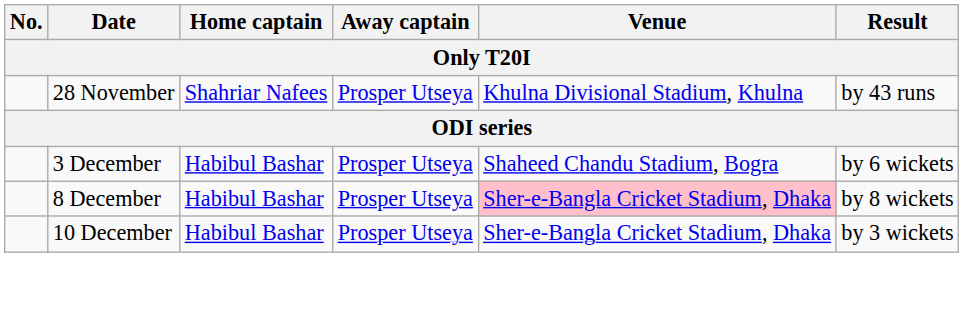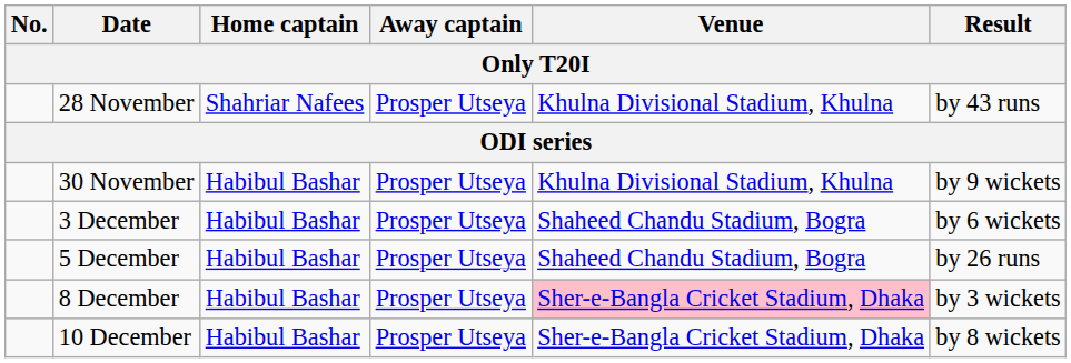+ row: 30 November | Habibul Bashar | Prosper Utseya | Khulna Divisional Stadium, Khulna | by 9 wickets
+ row: 5 December | Habibul Bashar | Prosper Utseya | Shaheed Chandu Stadium, Bogra | by 26 runs
8 December | Result: by 8 wickets -> by 3 wickets
10 December | Result: by 3 wickets -> by 8 wickets
